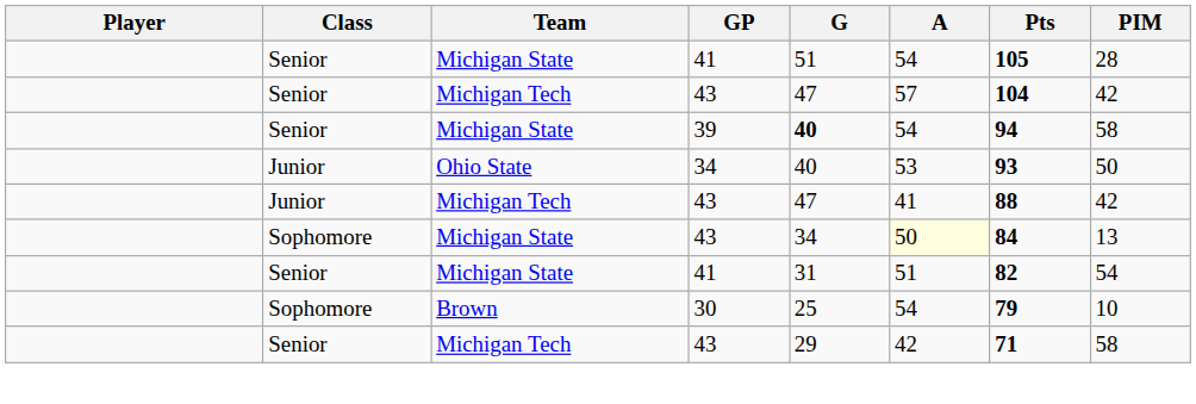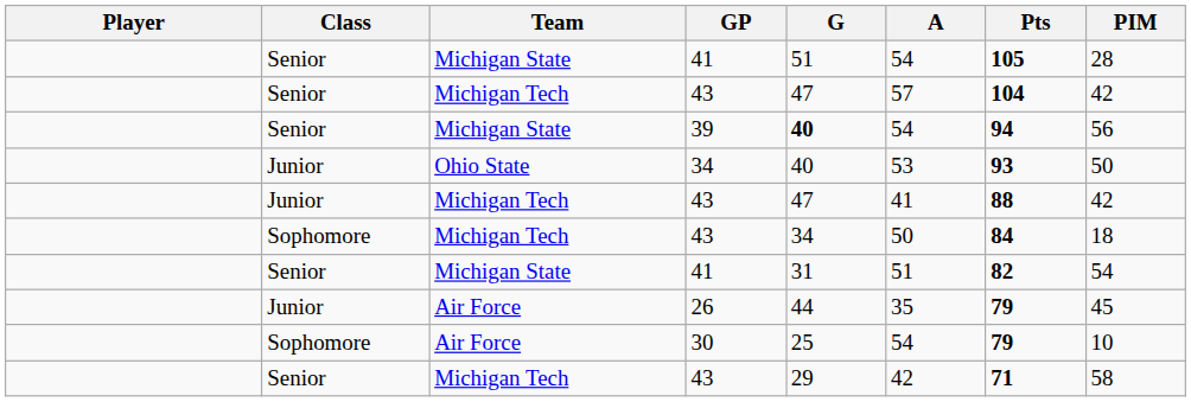39 | PIM: 58 -> 56
Sophomore / 43 | Team: Michigan State -> Michigan Tech
Sophomore / 43 | A: lightyellow background -> no background
Sophomore / 43 | PIM: 13 -> 18
+ row: Junior | Air Force | 26 | 44 | 35 | 79 | 45
30 | Team: Brown -> Air Force
